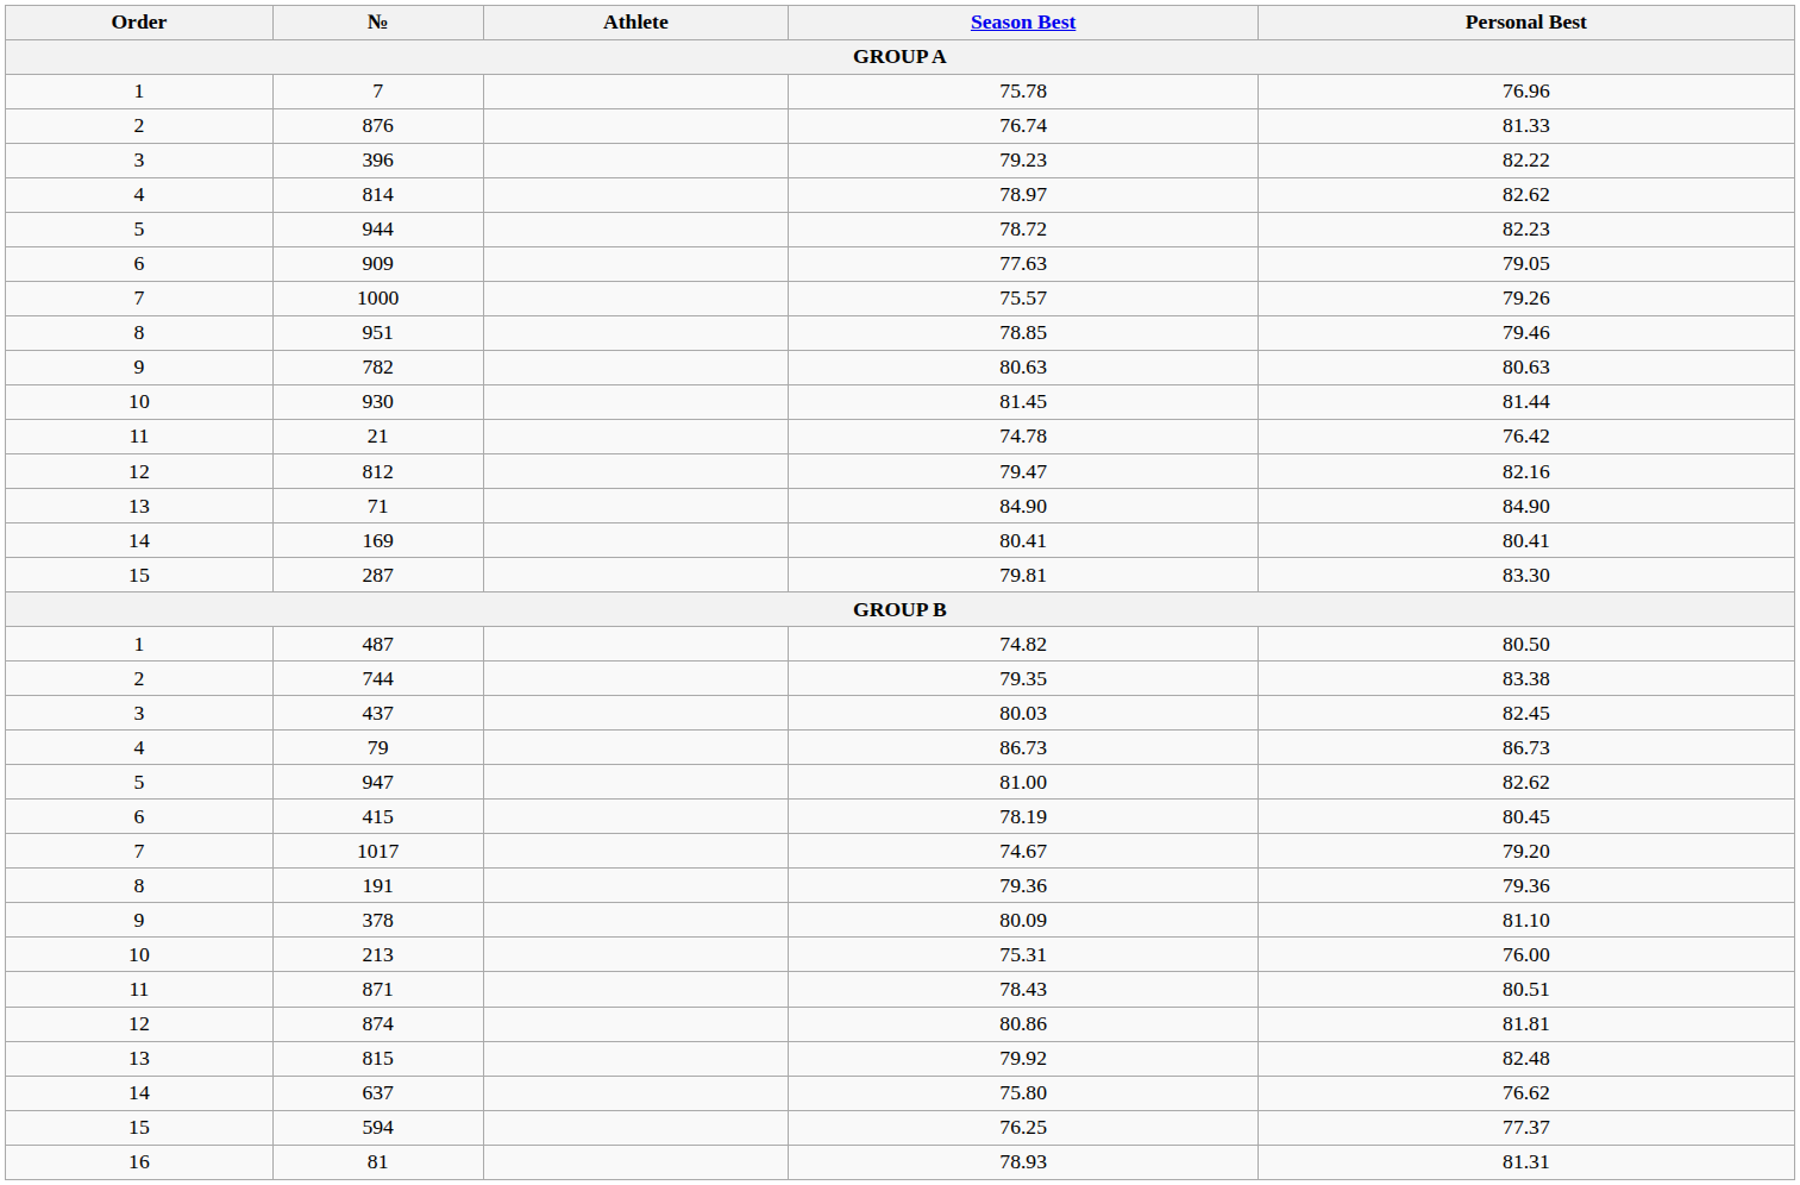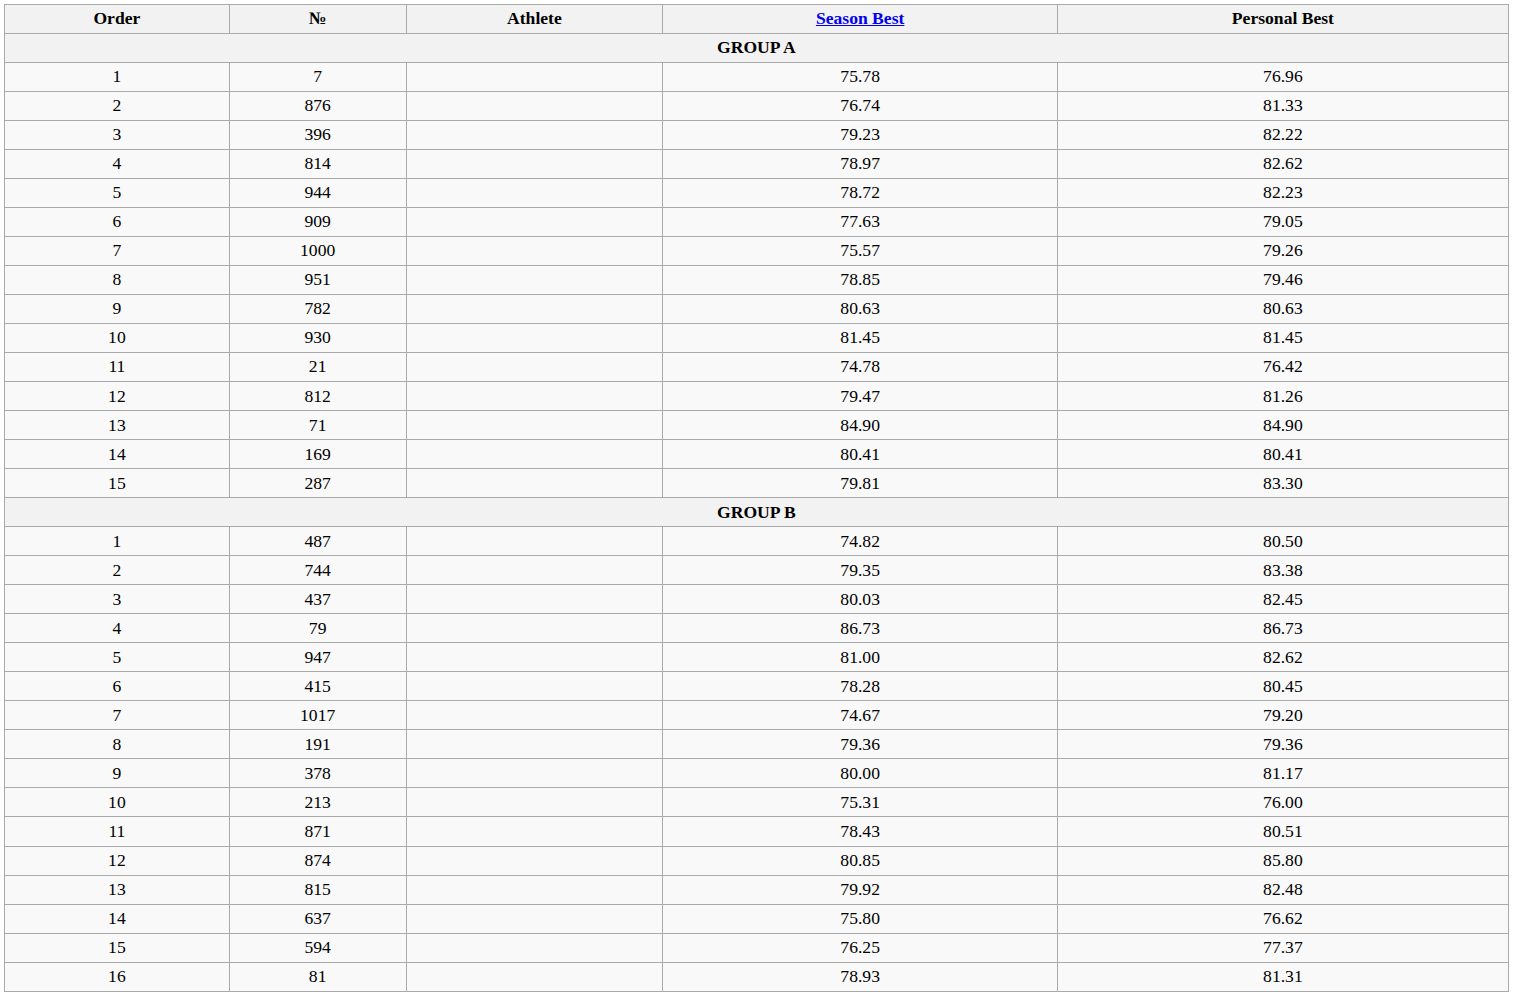930 | Personal Best: 81.44 -> 81.45
812 | Personal Best: 82.16 -> 81.26
415 | Season Best: 78.19 -> 78.28
378 | Season Best: 80.09 -> 80.00
378 | Personal Best: 81.10 -> 81.17
874 | Season Best: 80.86 -> 80.85
874 | Personal Best: 81.81 -> 85.80
